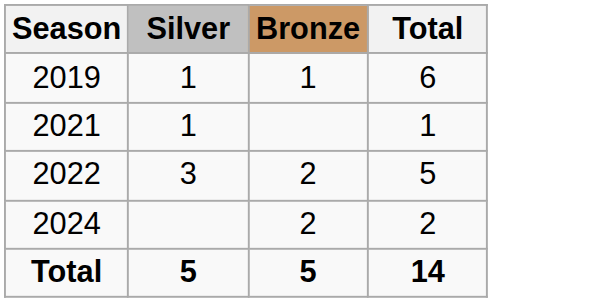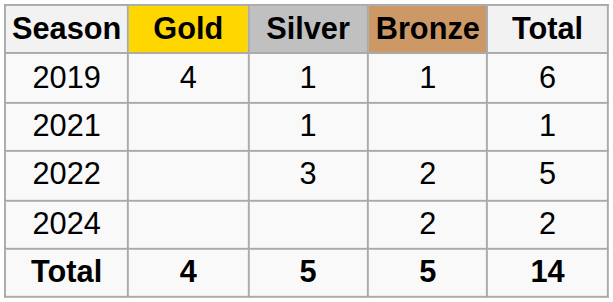+ column: Gold | 4 | 4
